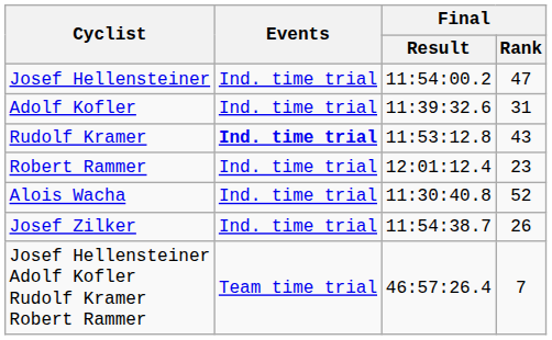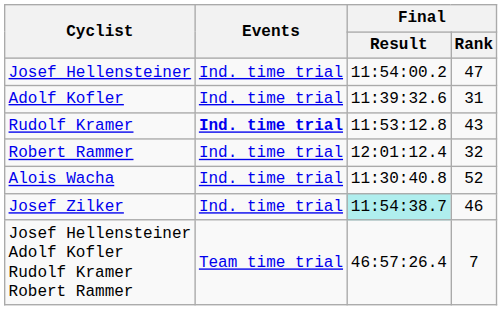Robert Rammer | Final / Rank: 23 -> 32
Josef Zilker | Final / Result: no background -> paleturquoise background
Josef Zilker | Final / Rank: 26 -> 46
